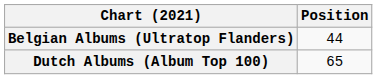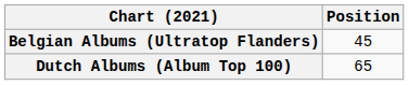Belgian Albums (Ultratop Flanders) | Position: 44 -> 45
